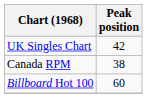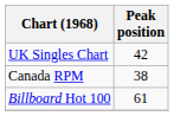Billboard Hot 100 | Peak position: 60 -> 61
